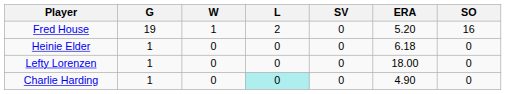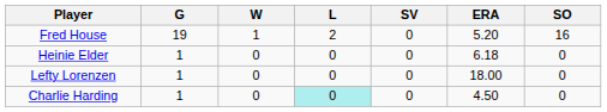Charlie Harding | ERA: 4.90 -> 4.50
